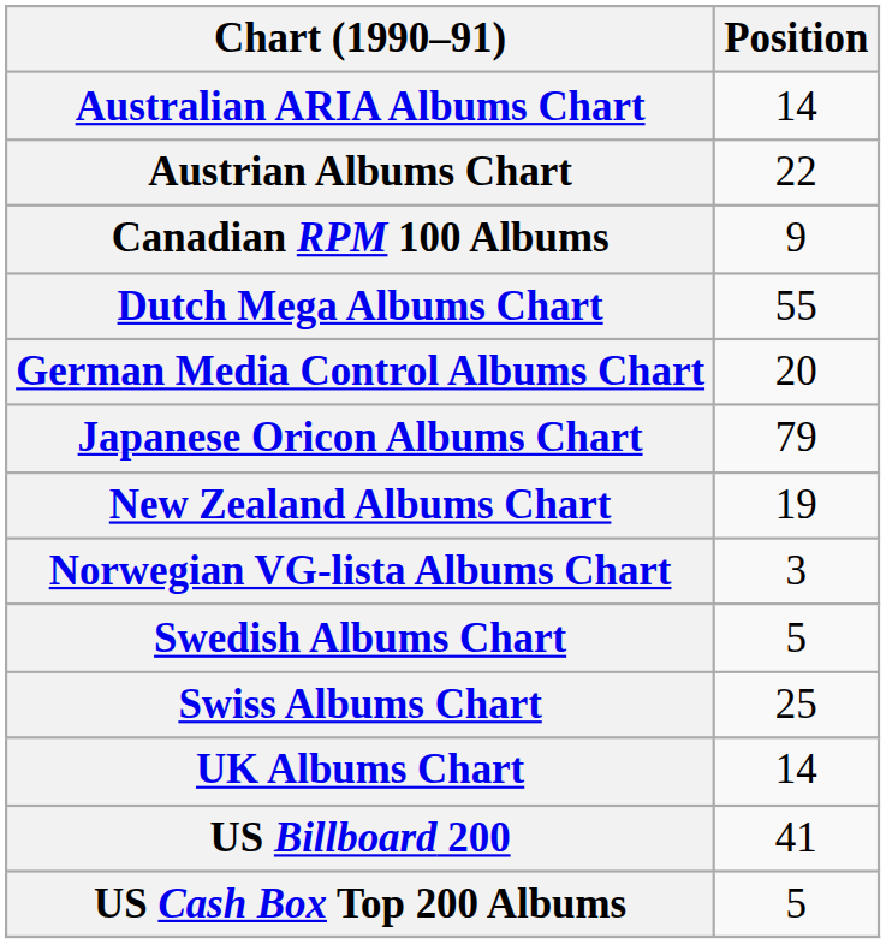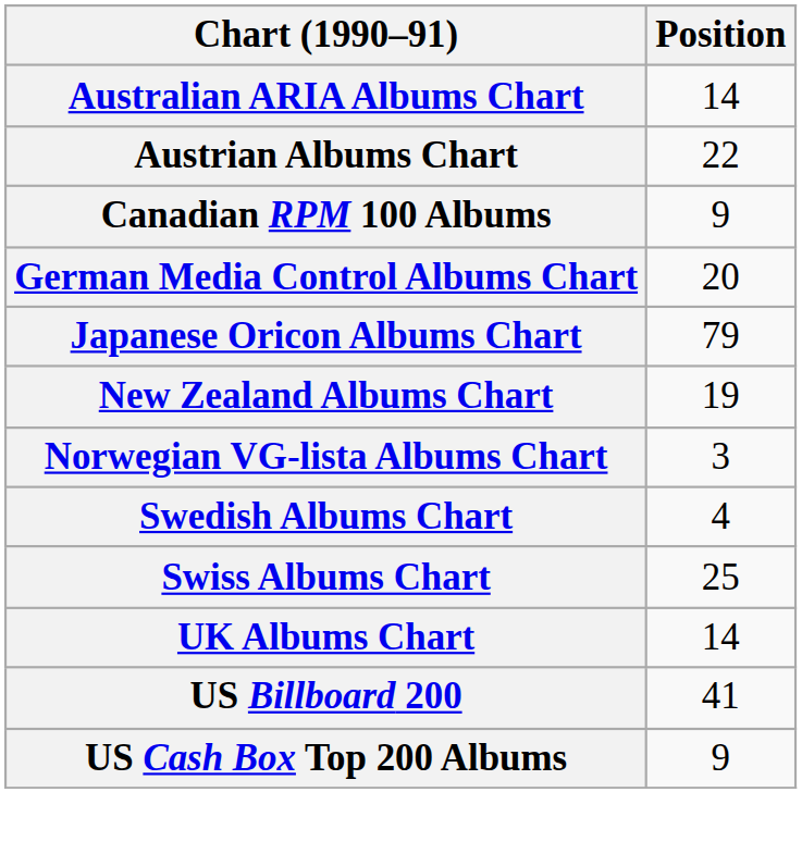- row: Dutch Mega Albums Chart | 55
Swedish Albums Chart | Position: 5 -> 4
US Cash Box Top 200 Albums | Position: 5 -> 9
